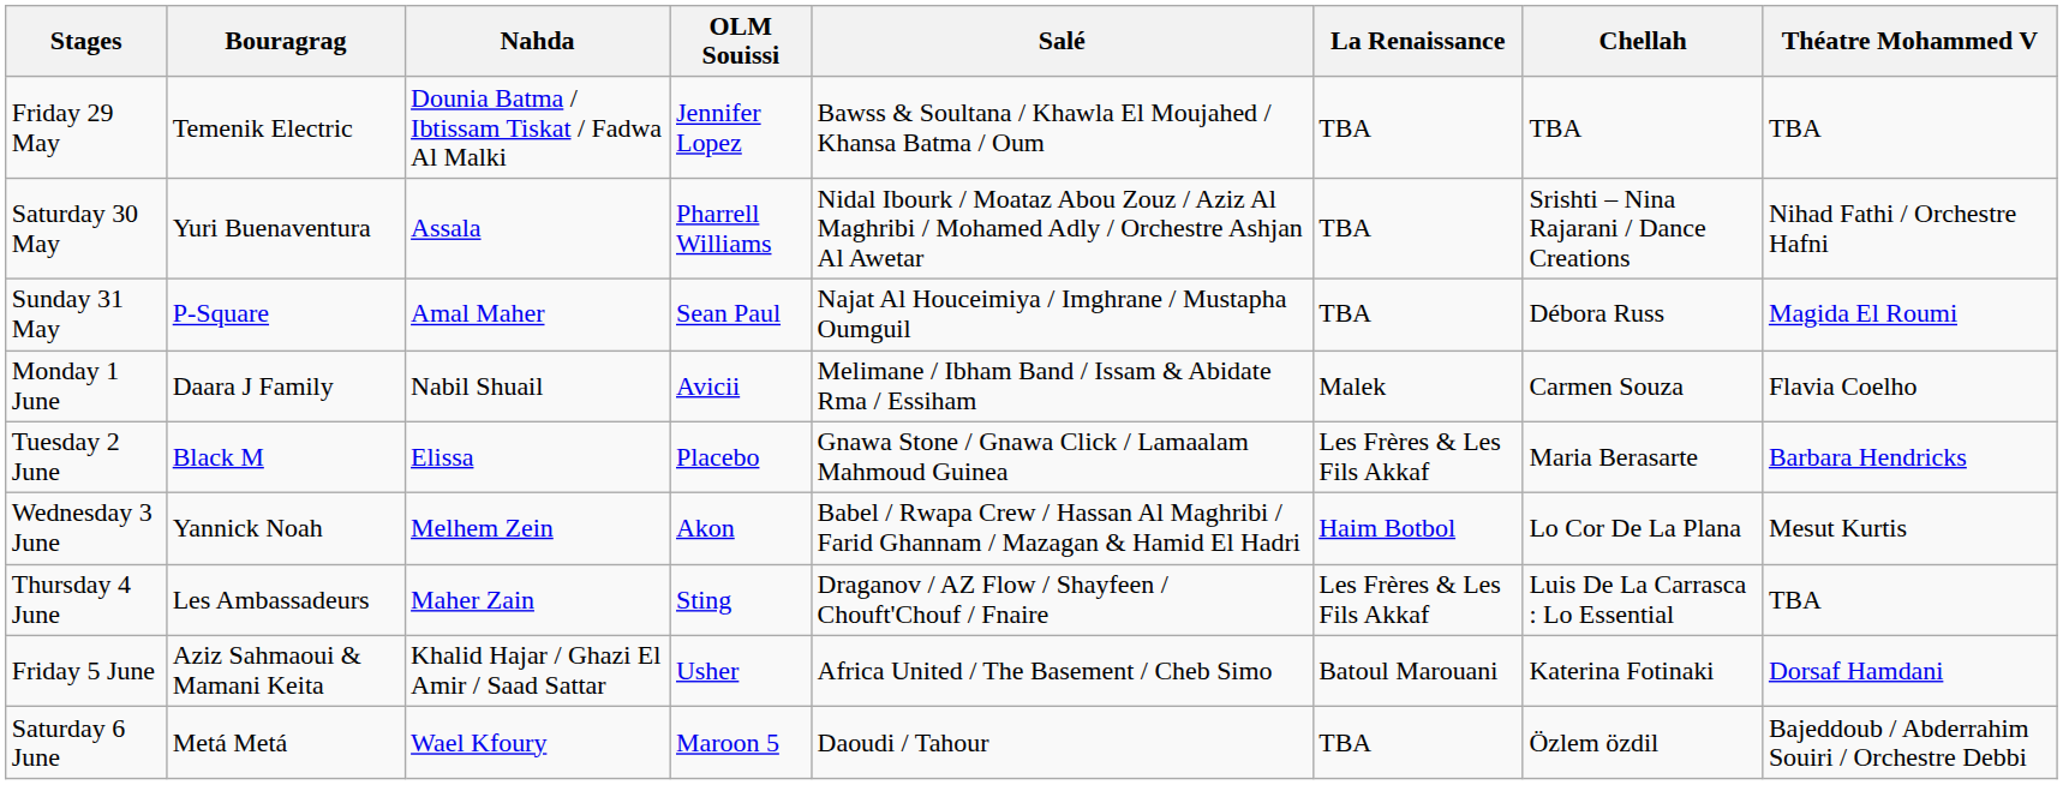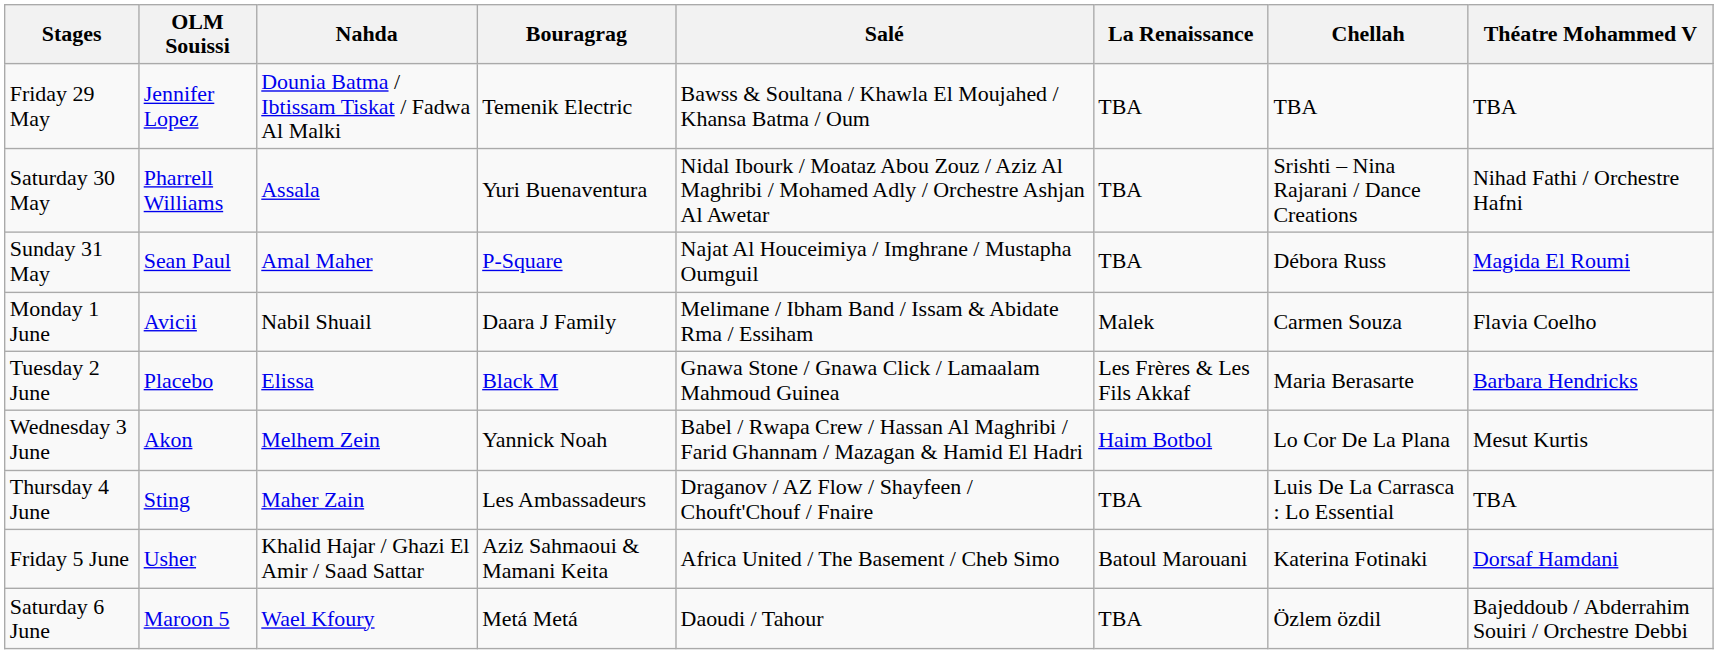columns swapped: OLM Souissi <-> Bouragrag
Thursday 4 June | La Renaissance: Les Frères & Les Fils Akkaf -> TBA
